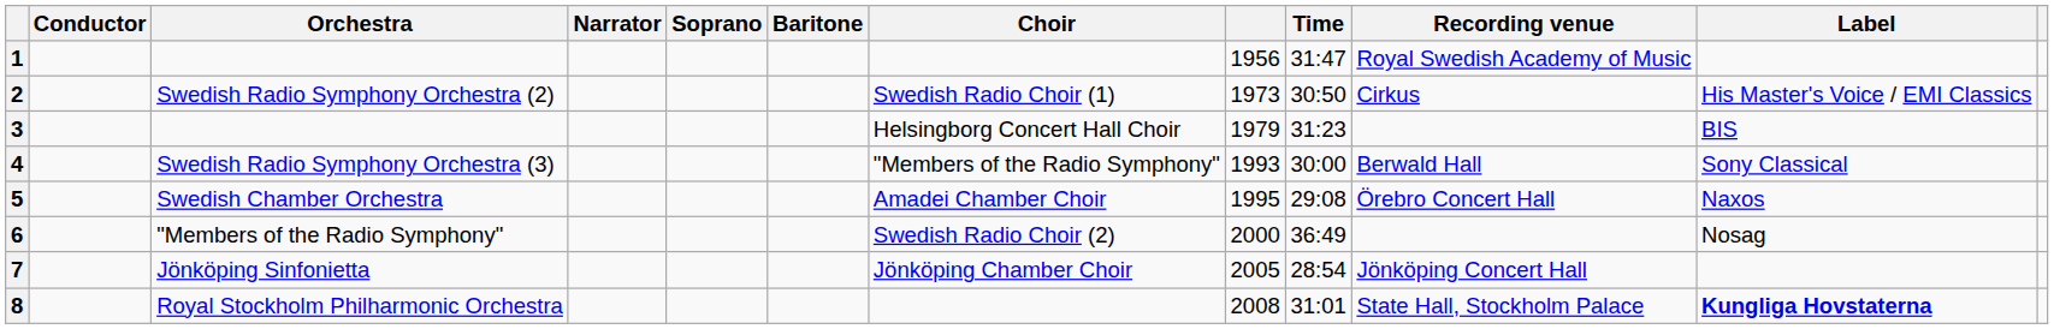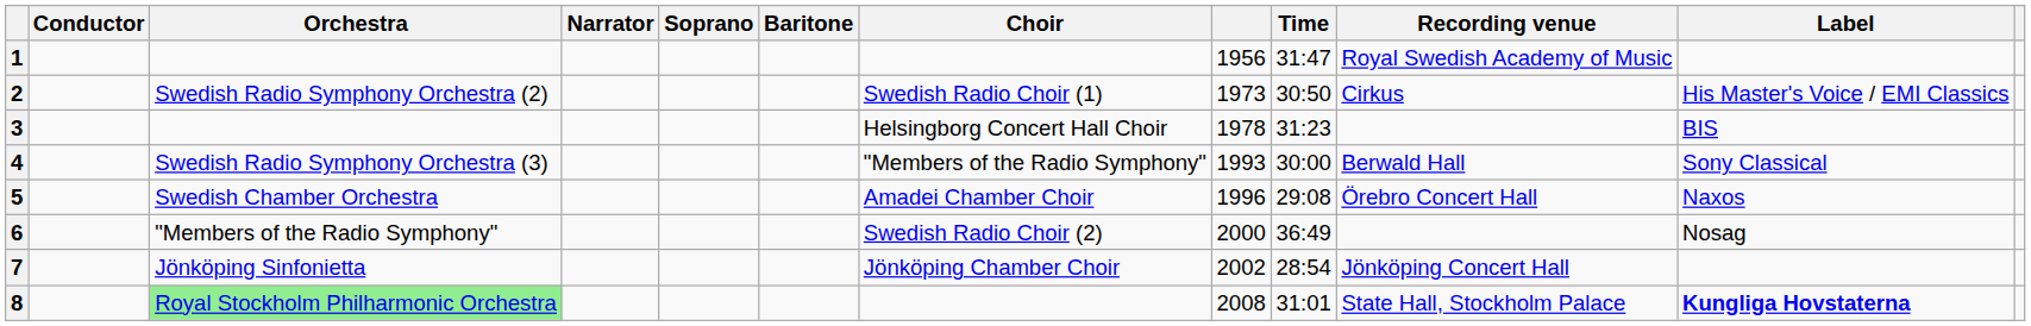3 | column 8: 1979 -> 1978
5 | column 8: 1995 -> 1996
7 | column 8: 2005 -> 2002
8 | Orchestra: no background -> lightgreen background
